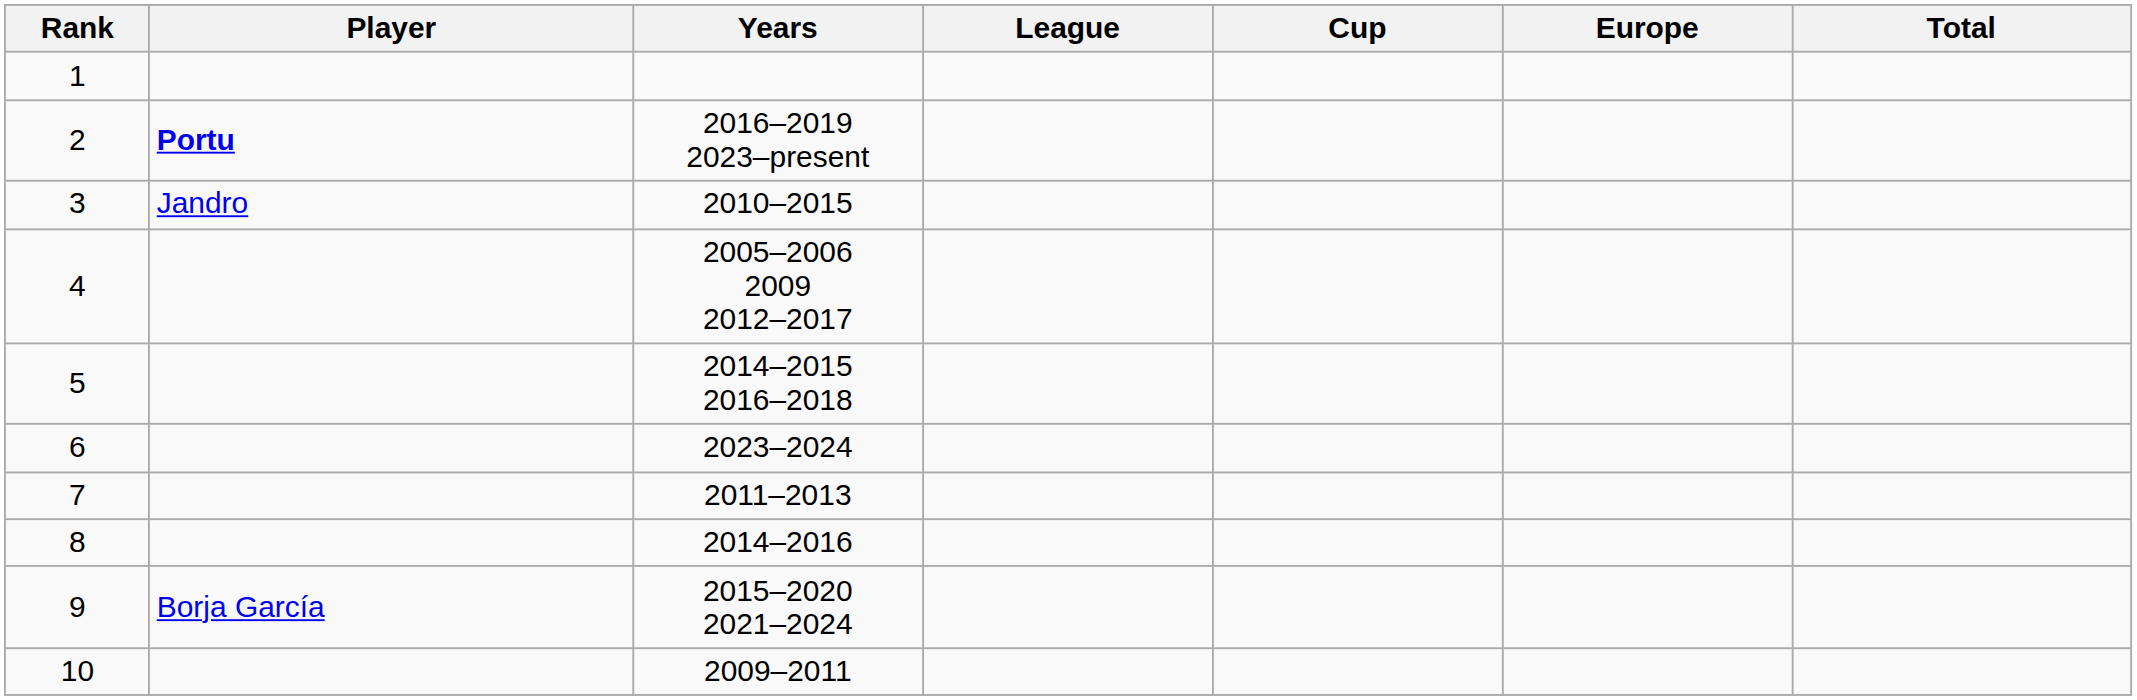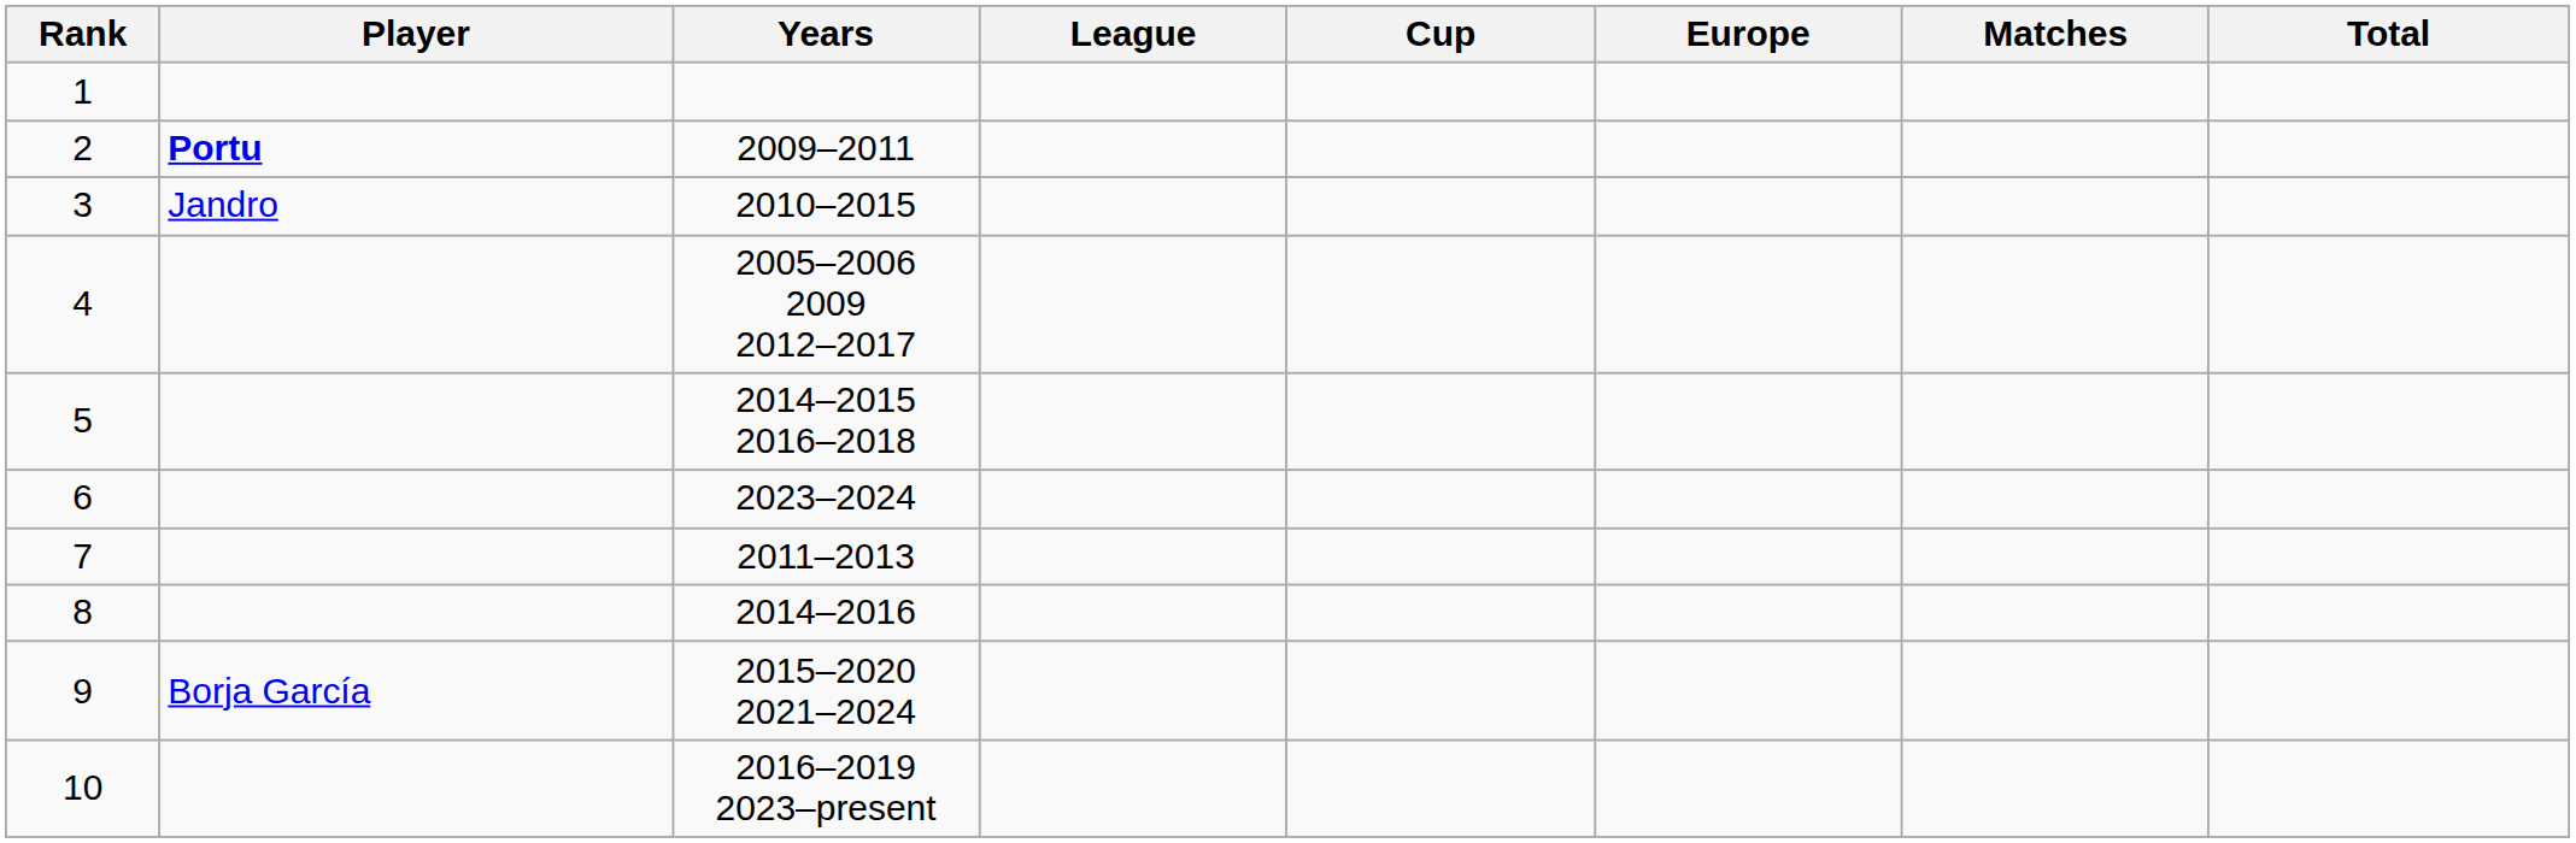+ column: Matches
2 | Years: 2016–2019 2023–present -> 2009–2011
10 | Years: 2009–2011 -> 2016–2019 2023–present
